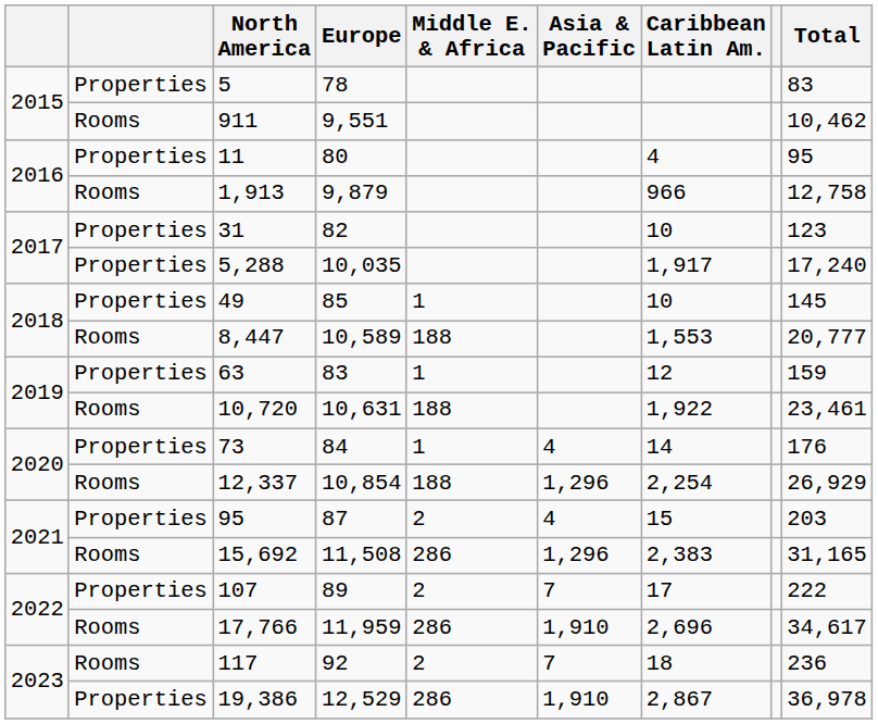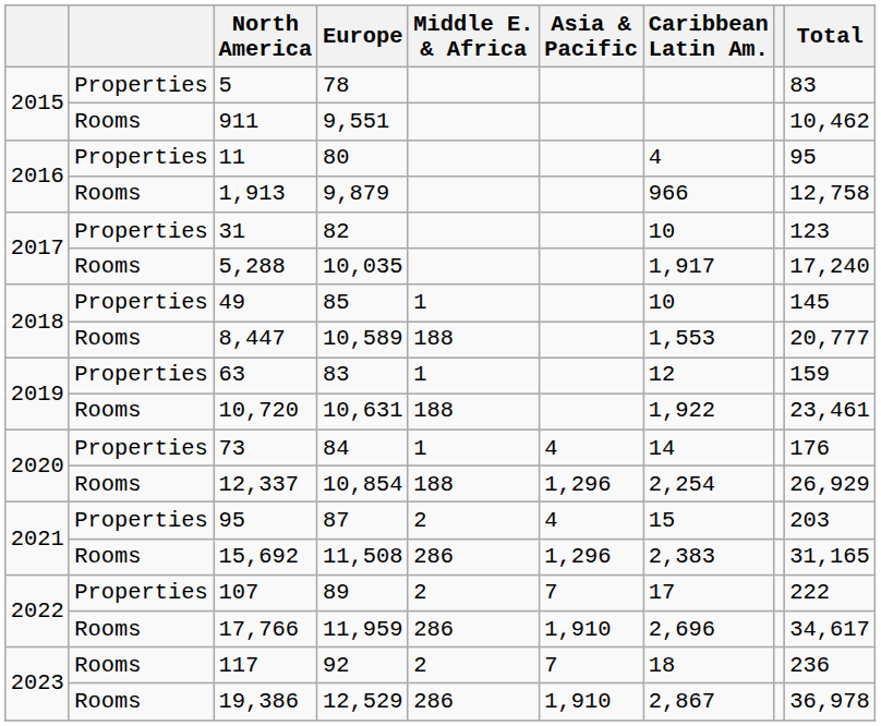5,288 | column 2: Properties -> Rooms
19,386 | column 2: Properties -> Rooms
